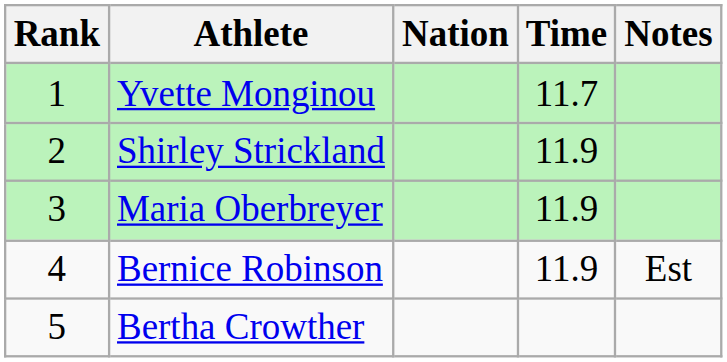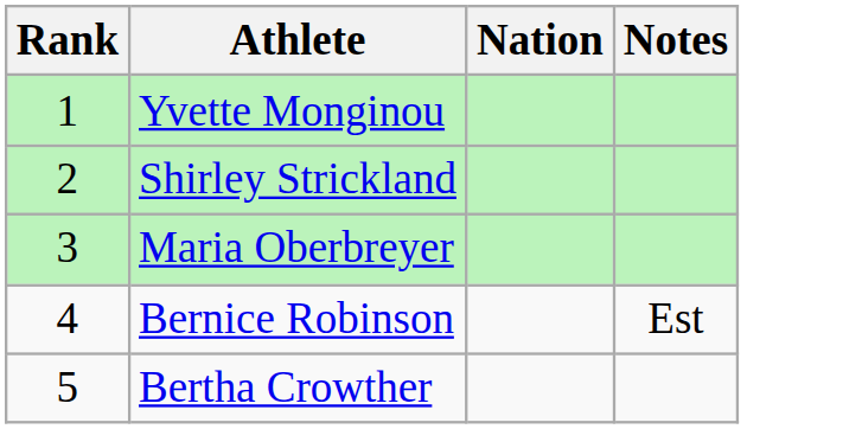- column: Time | 11.7 | 11.9 | 11.9 | 11.9
